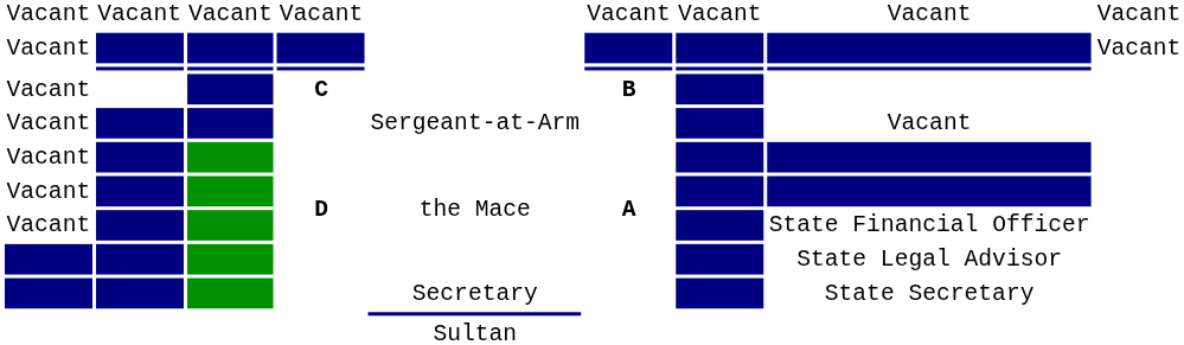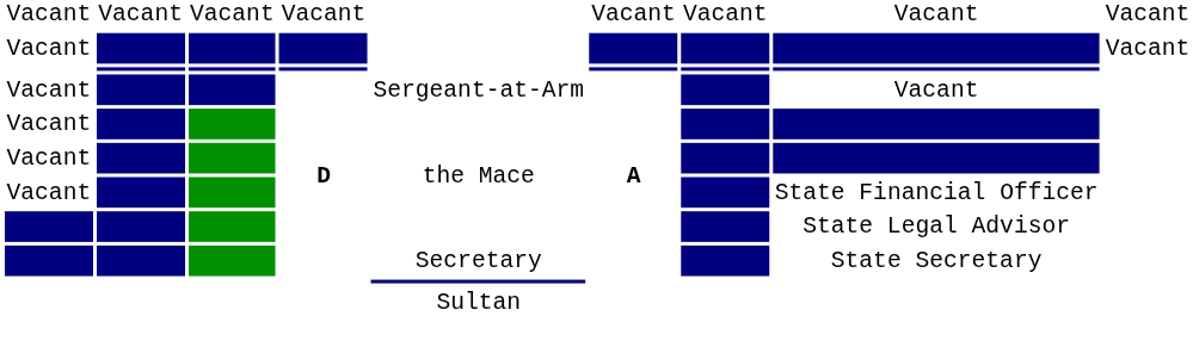- row: Vacant | C | B
